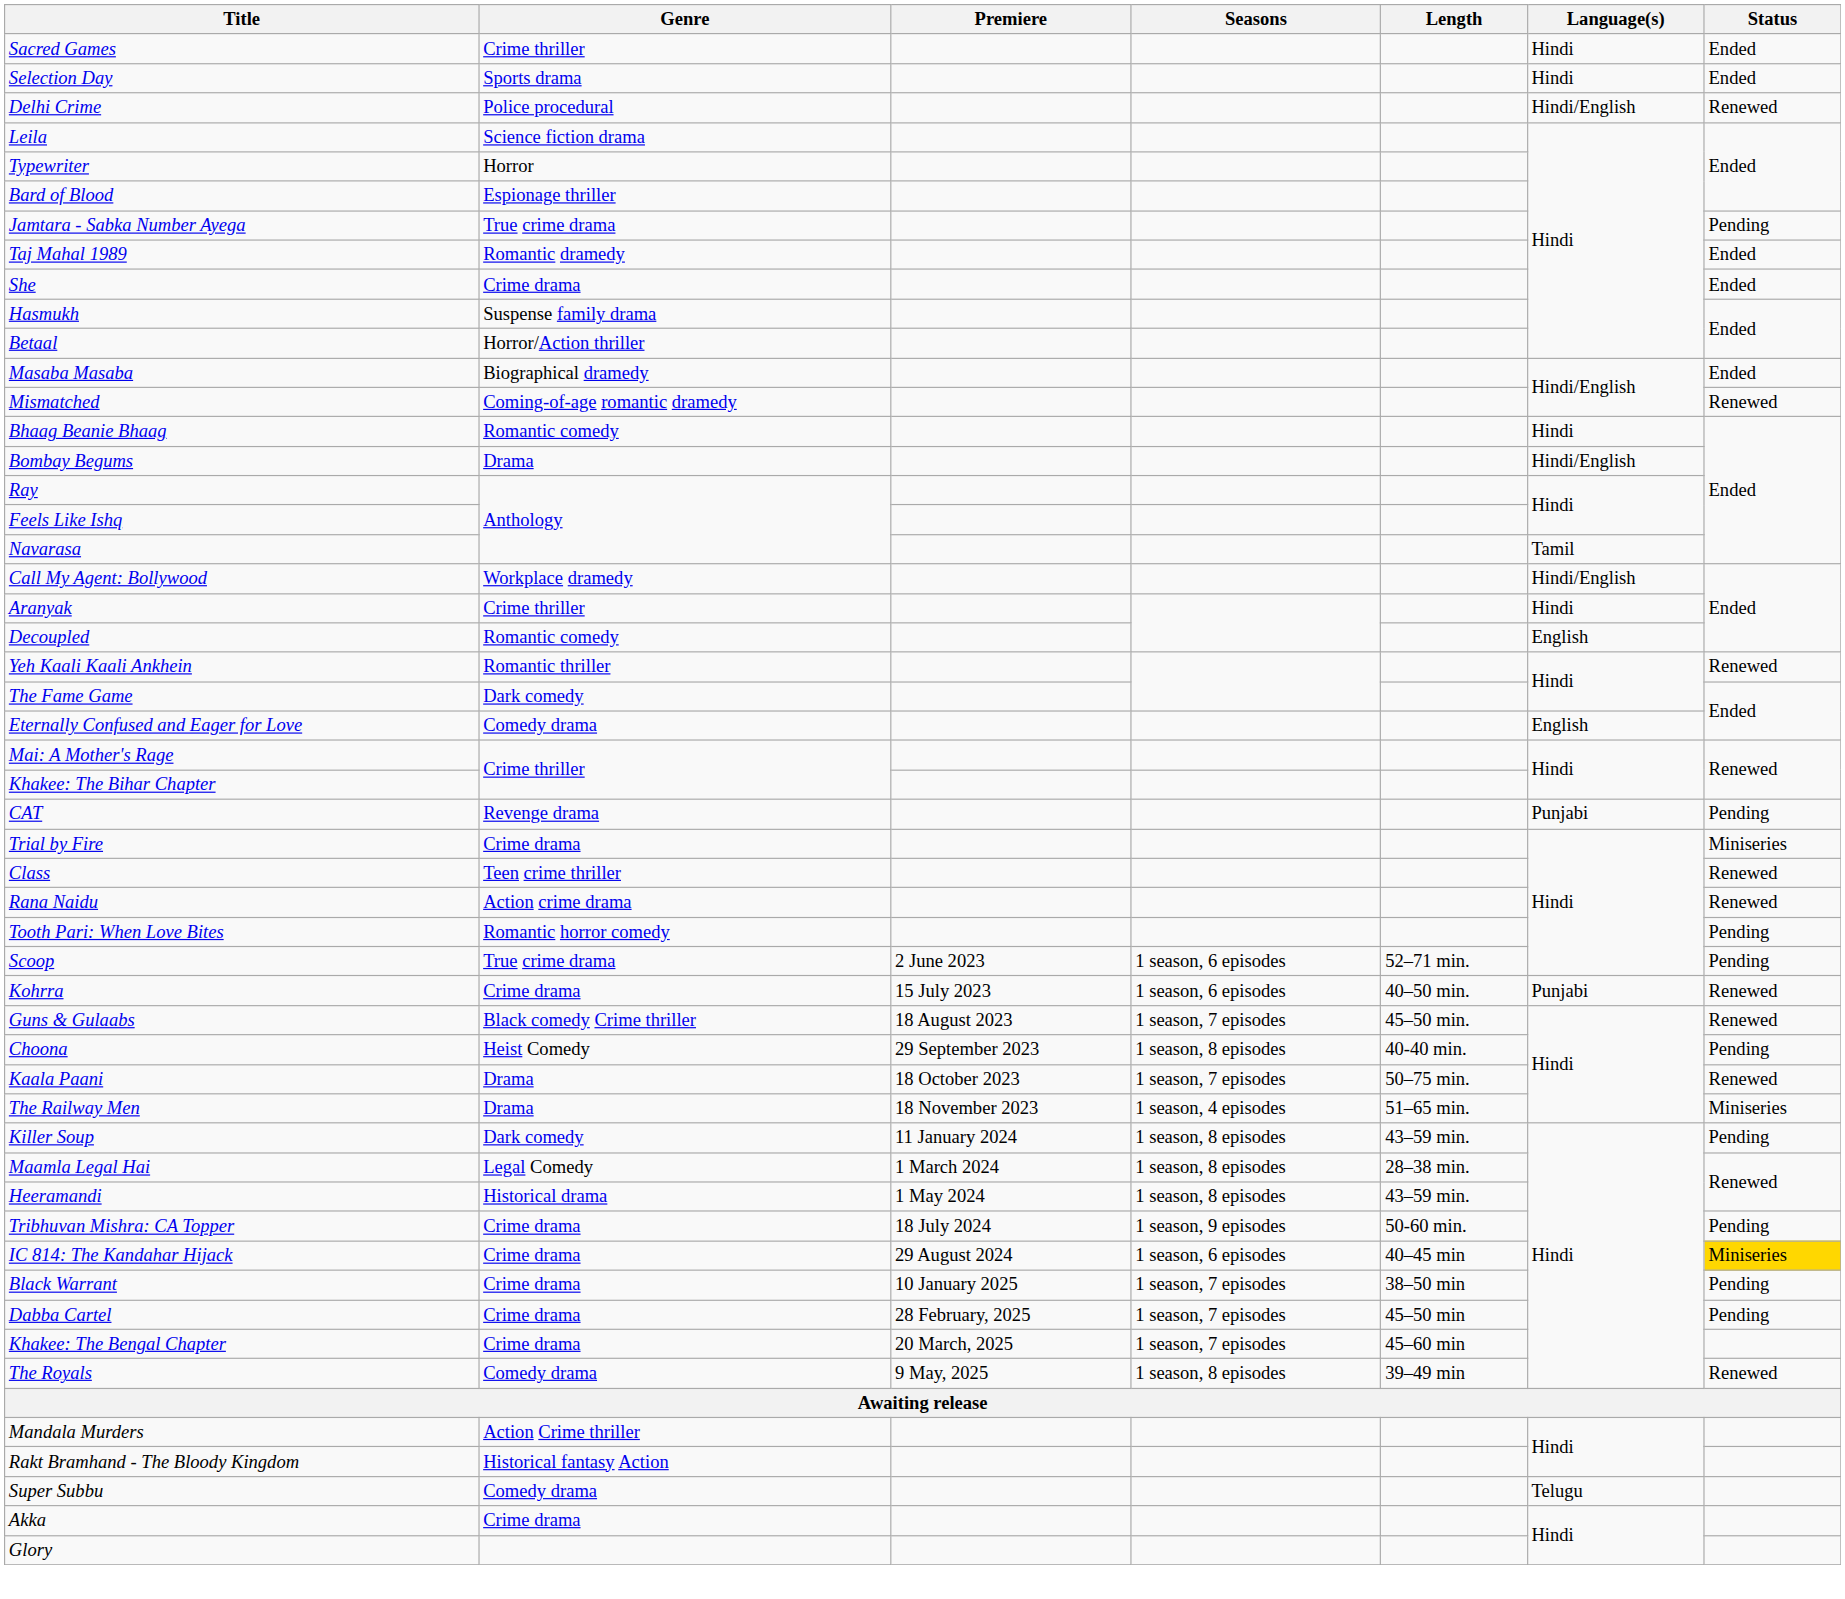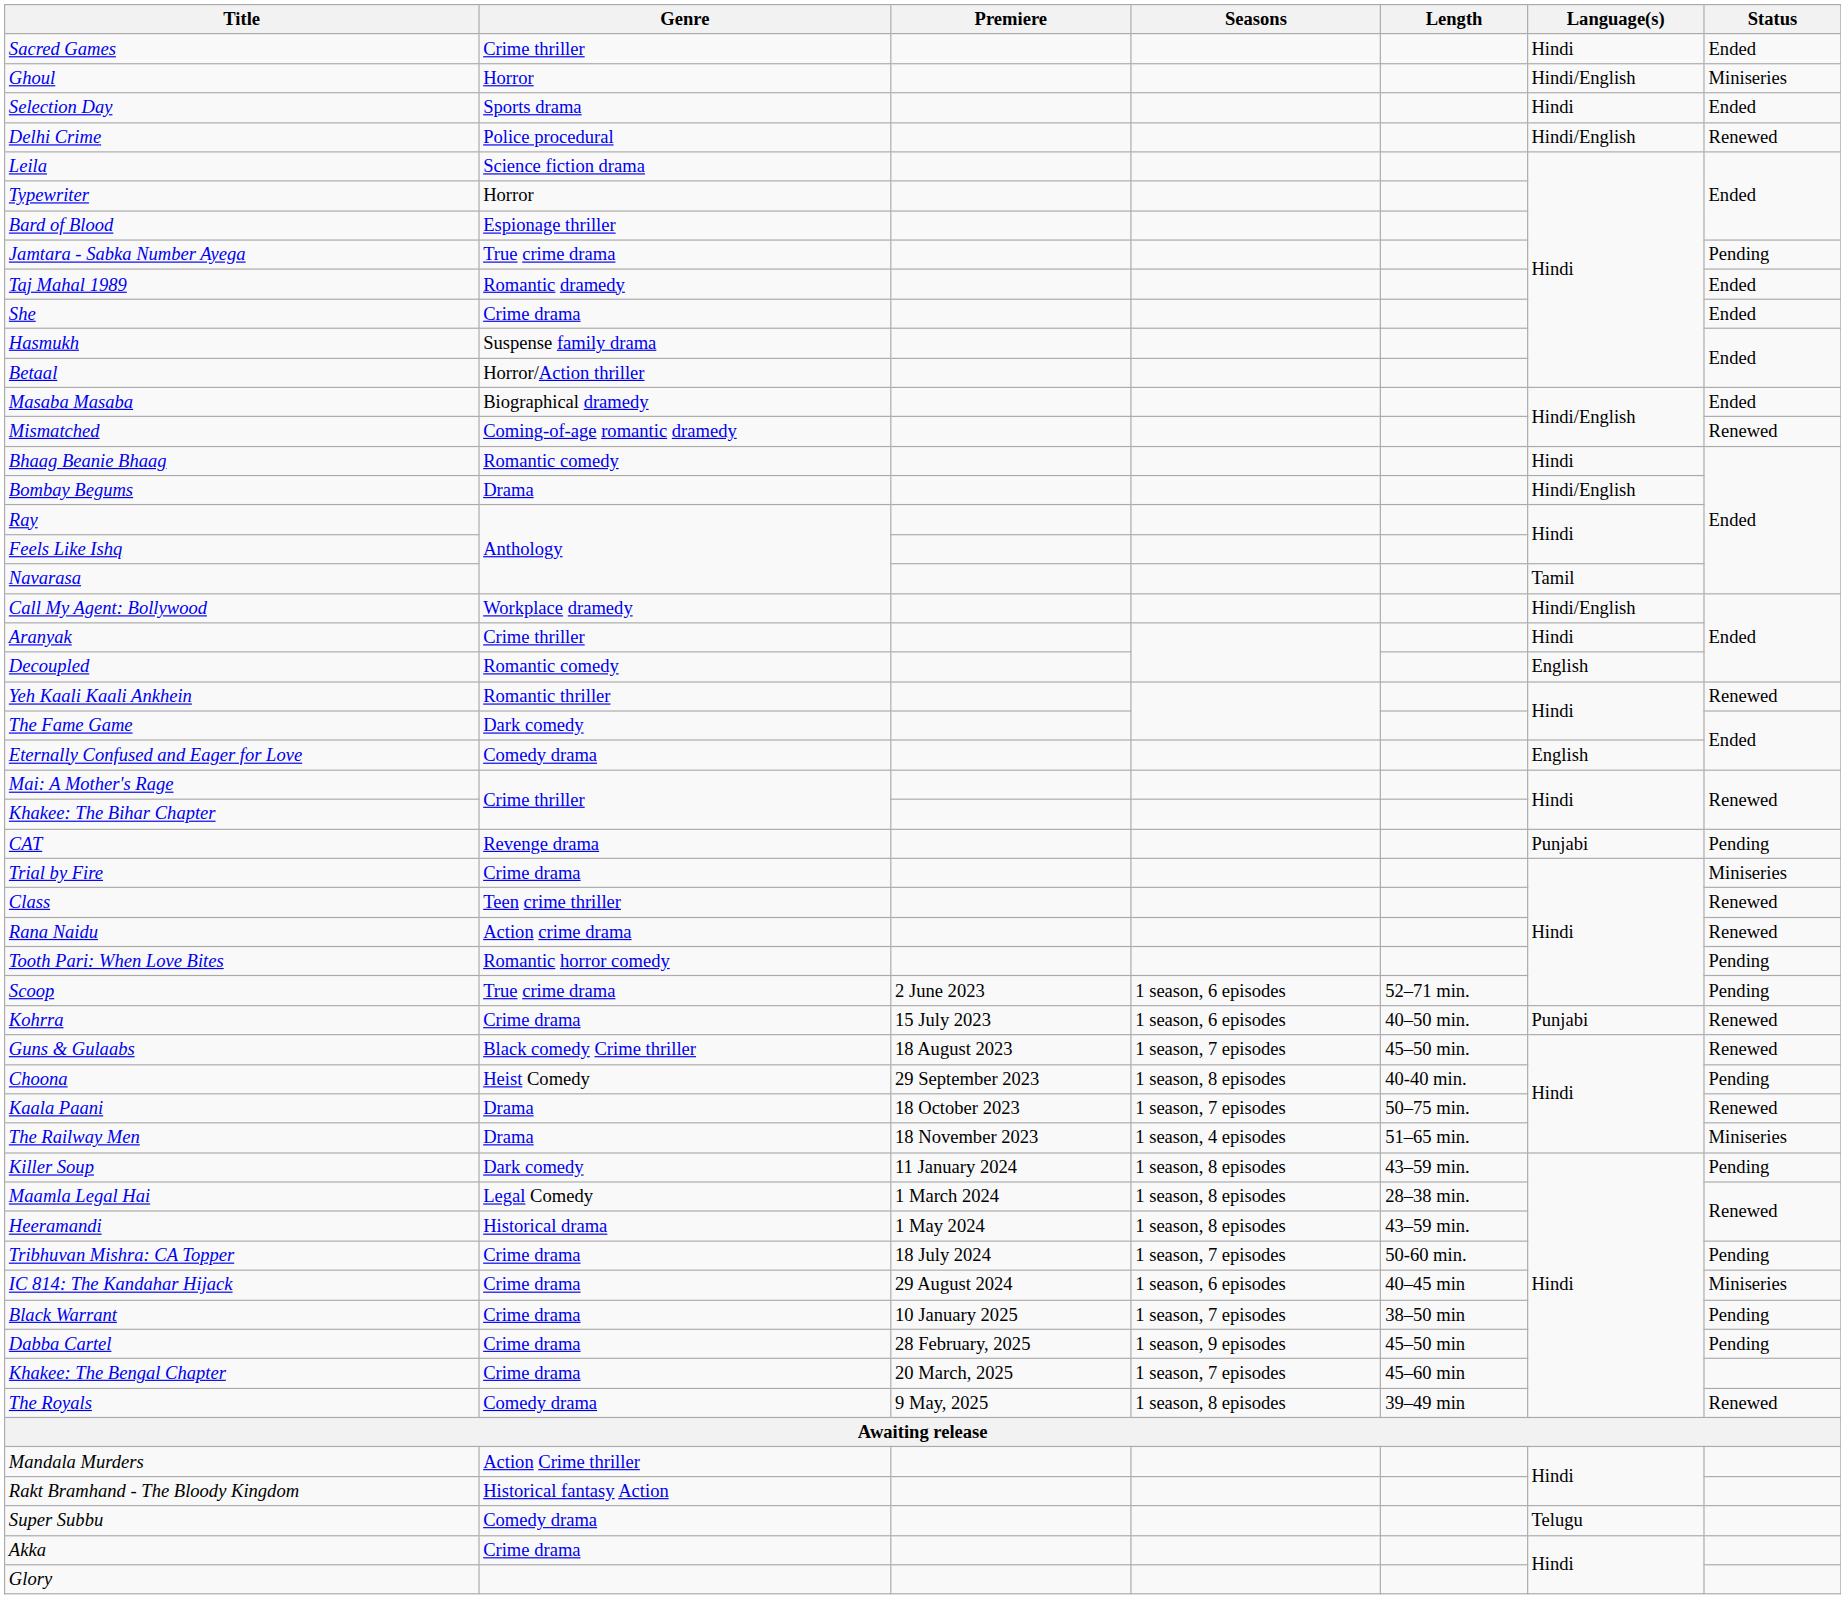+ row: Ghoul | Horror | Hindi/English | Miniseries
Tribhuvan Mishra: CA Topper | Seasons: 1 season, 9 episodes -> 1 season, 7 episodes
IC 814: The Kandahar Hijack | Status: gold background -> no background
Dabba Cartel | Seasons: 1 season, 7 episodes -> 1 season, 9 episodes
